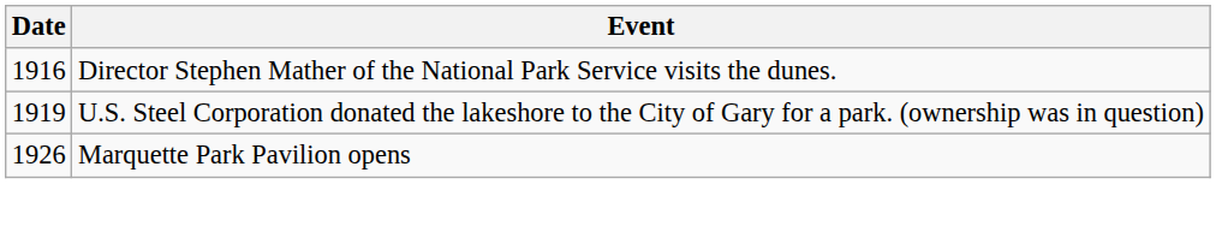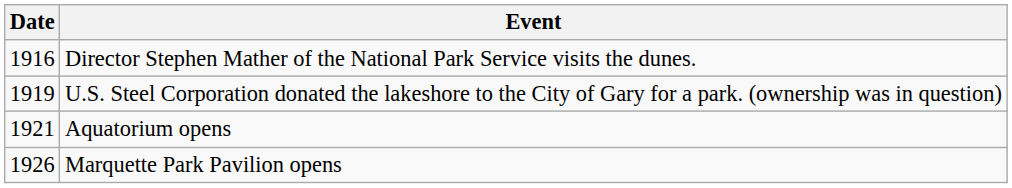+ row: 1921 | Aquatorium opens
